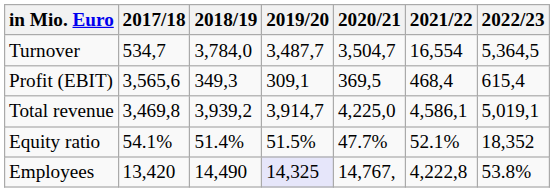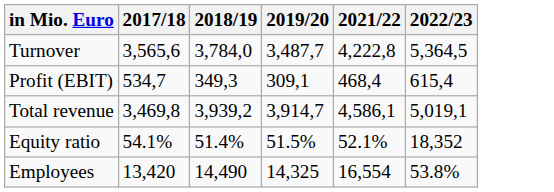- column: 2020/21 | 3,504,7 | 369,5 | 4,225,0 | 47.7% | 14,767,
Turnover | 2017/18: 534,7 -> 3,565,6
Turnover | 2021/22: 16,554 -> 4,222,8
Profit (EBIT) | 2017/18: 3,565,6 -> 534,7
Employees | 2019/20: lavender background -> no background
Employees | 2021/22: 4,222,8 -> 16,554
